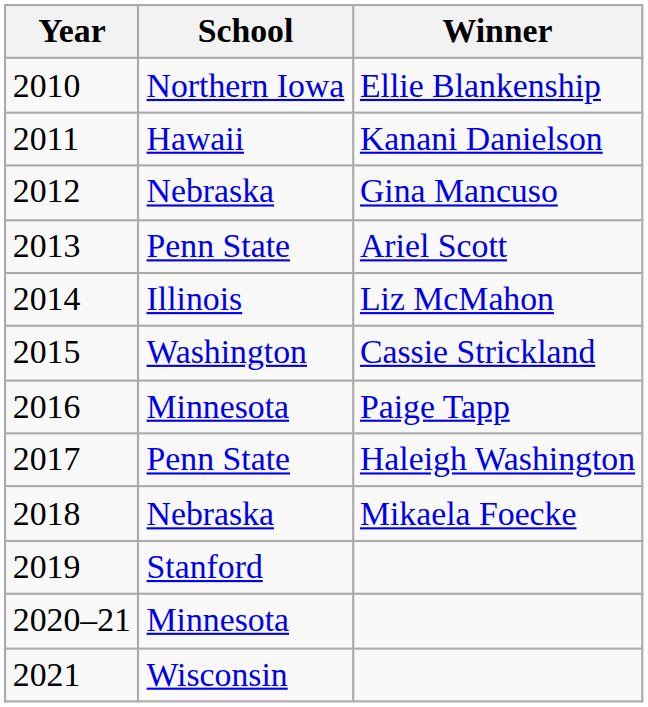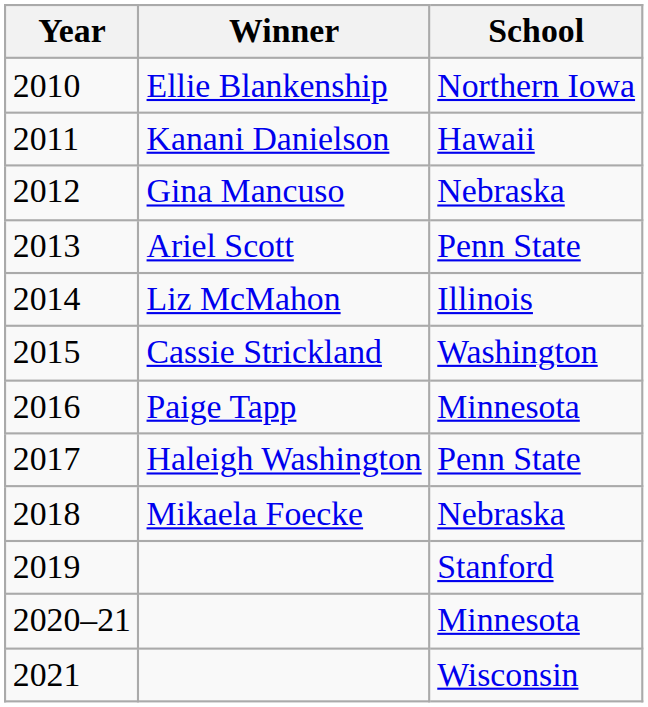columns swapped: Winner <-> School
